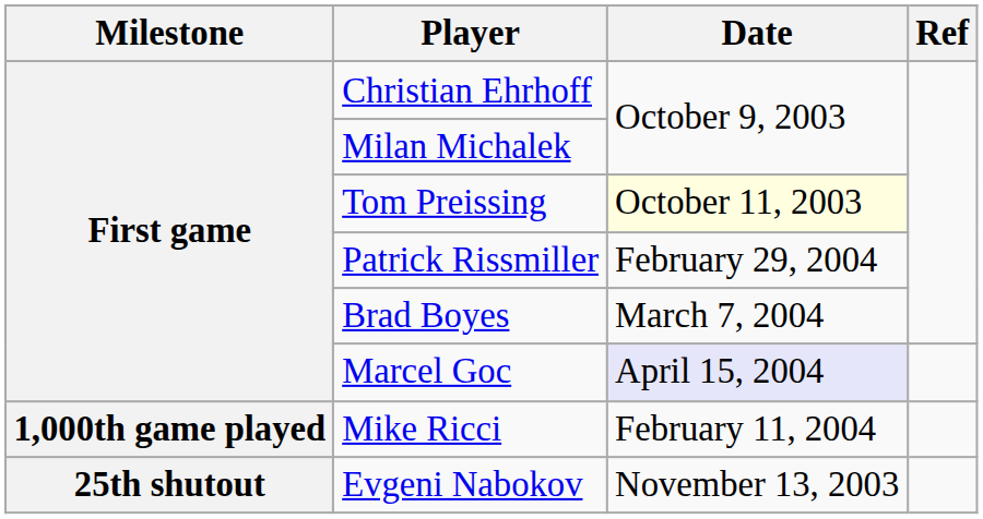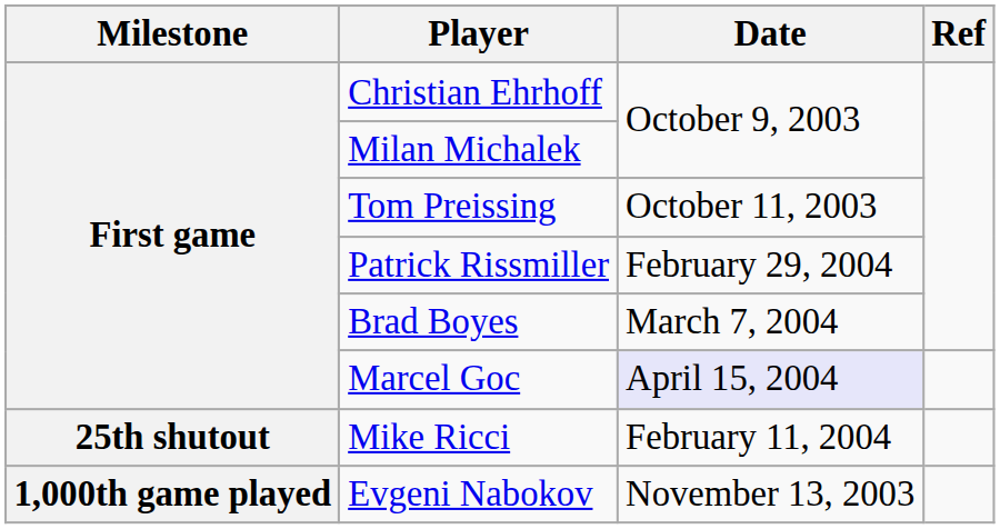Tom Preissing | Date: lightyellow background -> no background
Mike Ricci | Milestone: 1,000th game played -> 25th shutout
Evgeni Nabokov | Milestone: 25th shutout -> 1,000th game played
